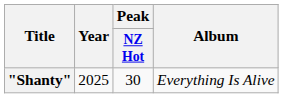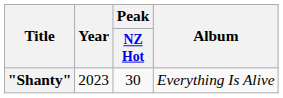"Shanty" | Year: 2025 -> 2023
